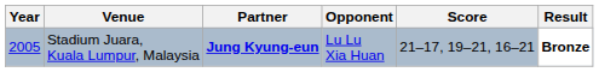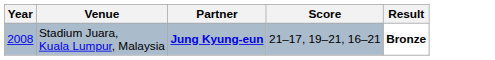- column: Opponent | Lu Lu Xia Huan
Stadium Juara, Kuala Lumpur, Malaysia | Year: 2005 -> 2008
